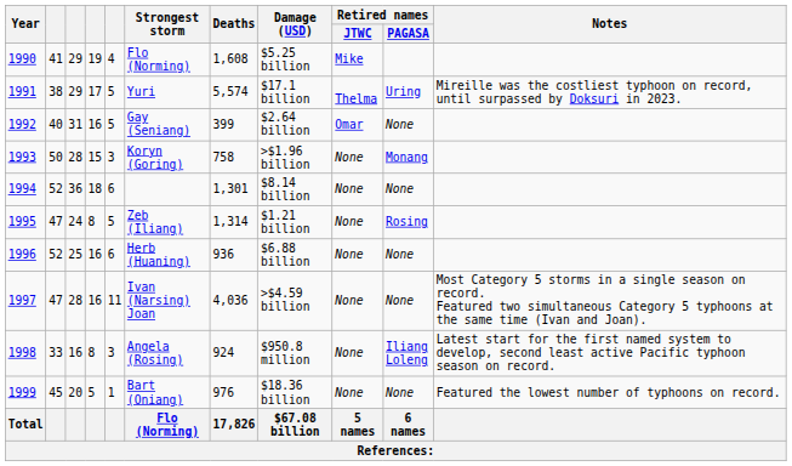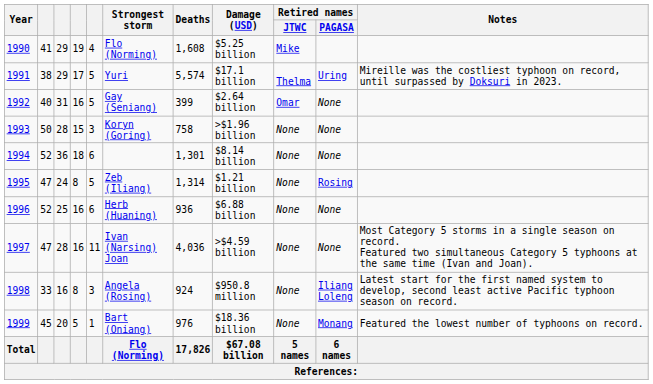1993 | Retired names / PAGASA: Monang -> None
1999 | Retired names / PAGASA: None -> Monang
